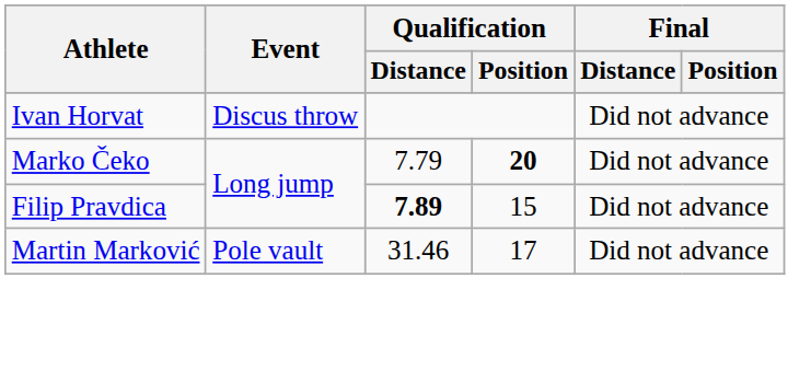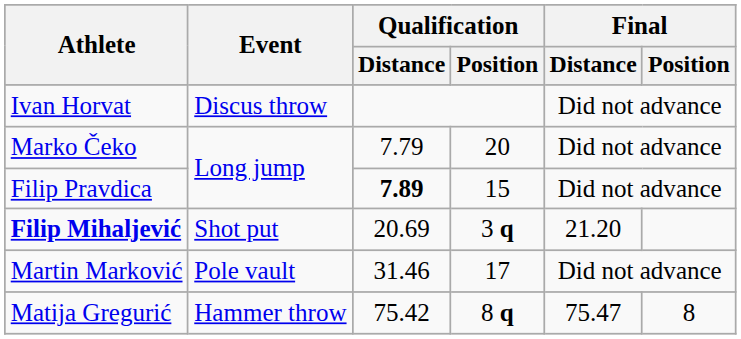Marko Čeko | Qualification / Position: bold -> normal
+ row: Filip Mihaljević | Shot put | 20.69 | 3 q | 21.20
+ row: Matija Gregurić | Hammer throw | 75.42 | 8 q | 75.47 | 8
